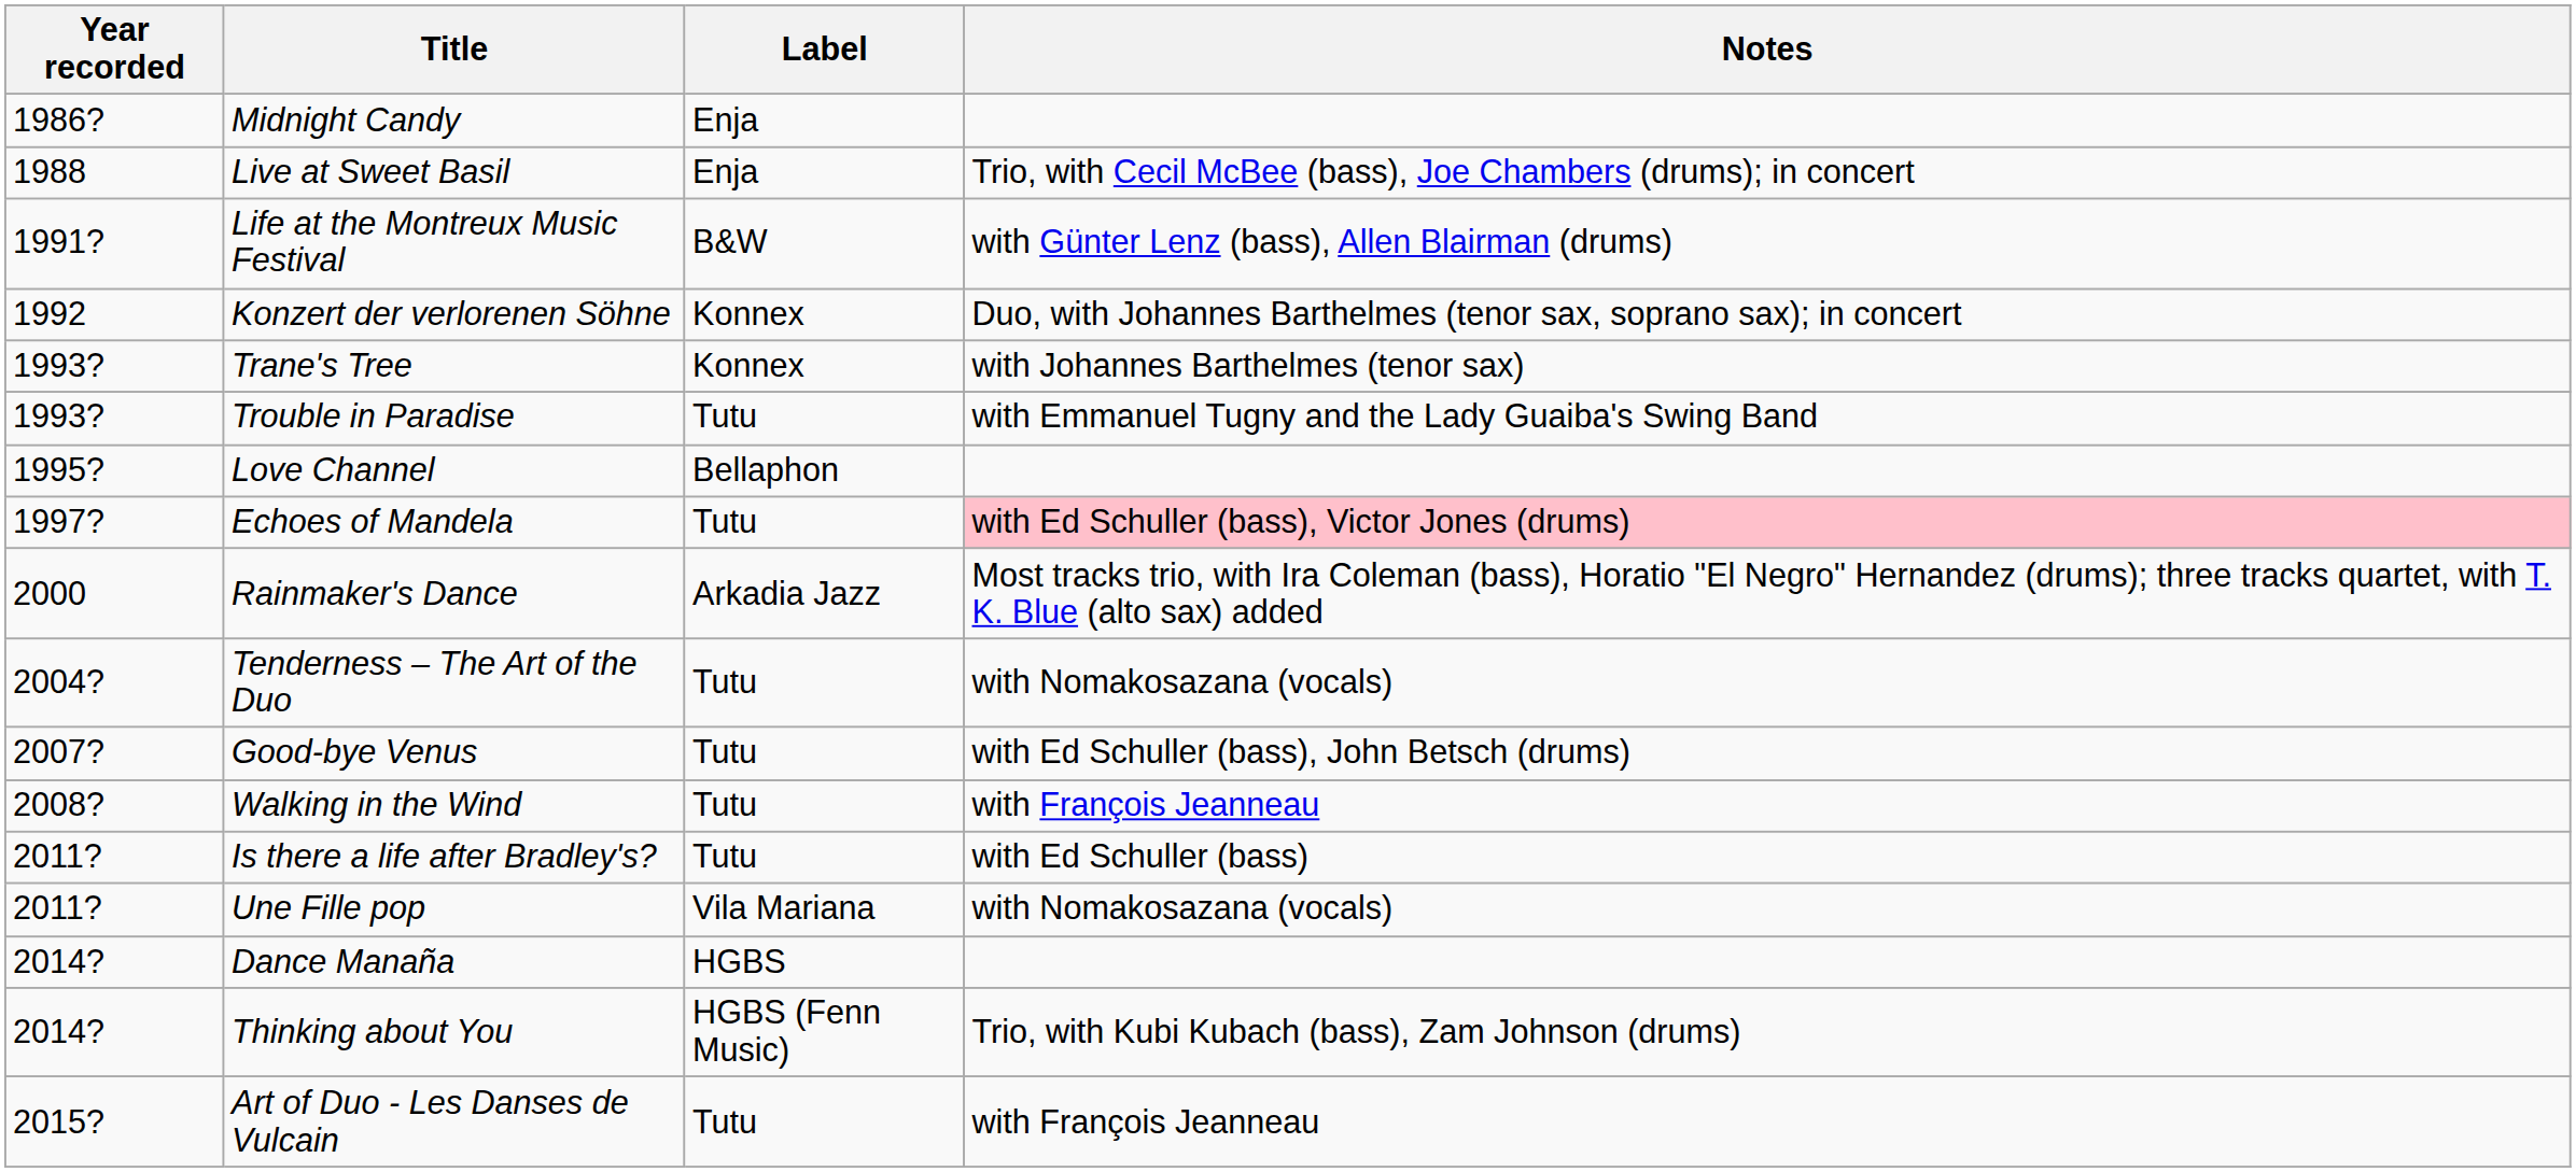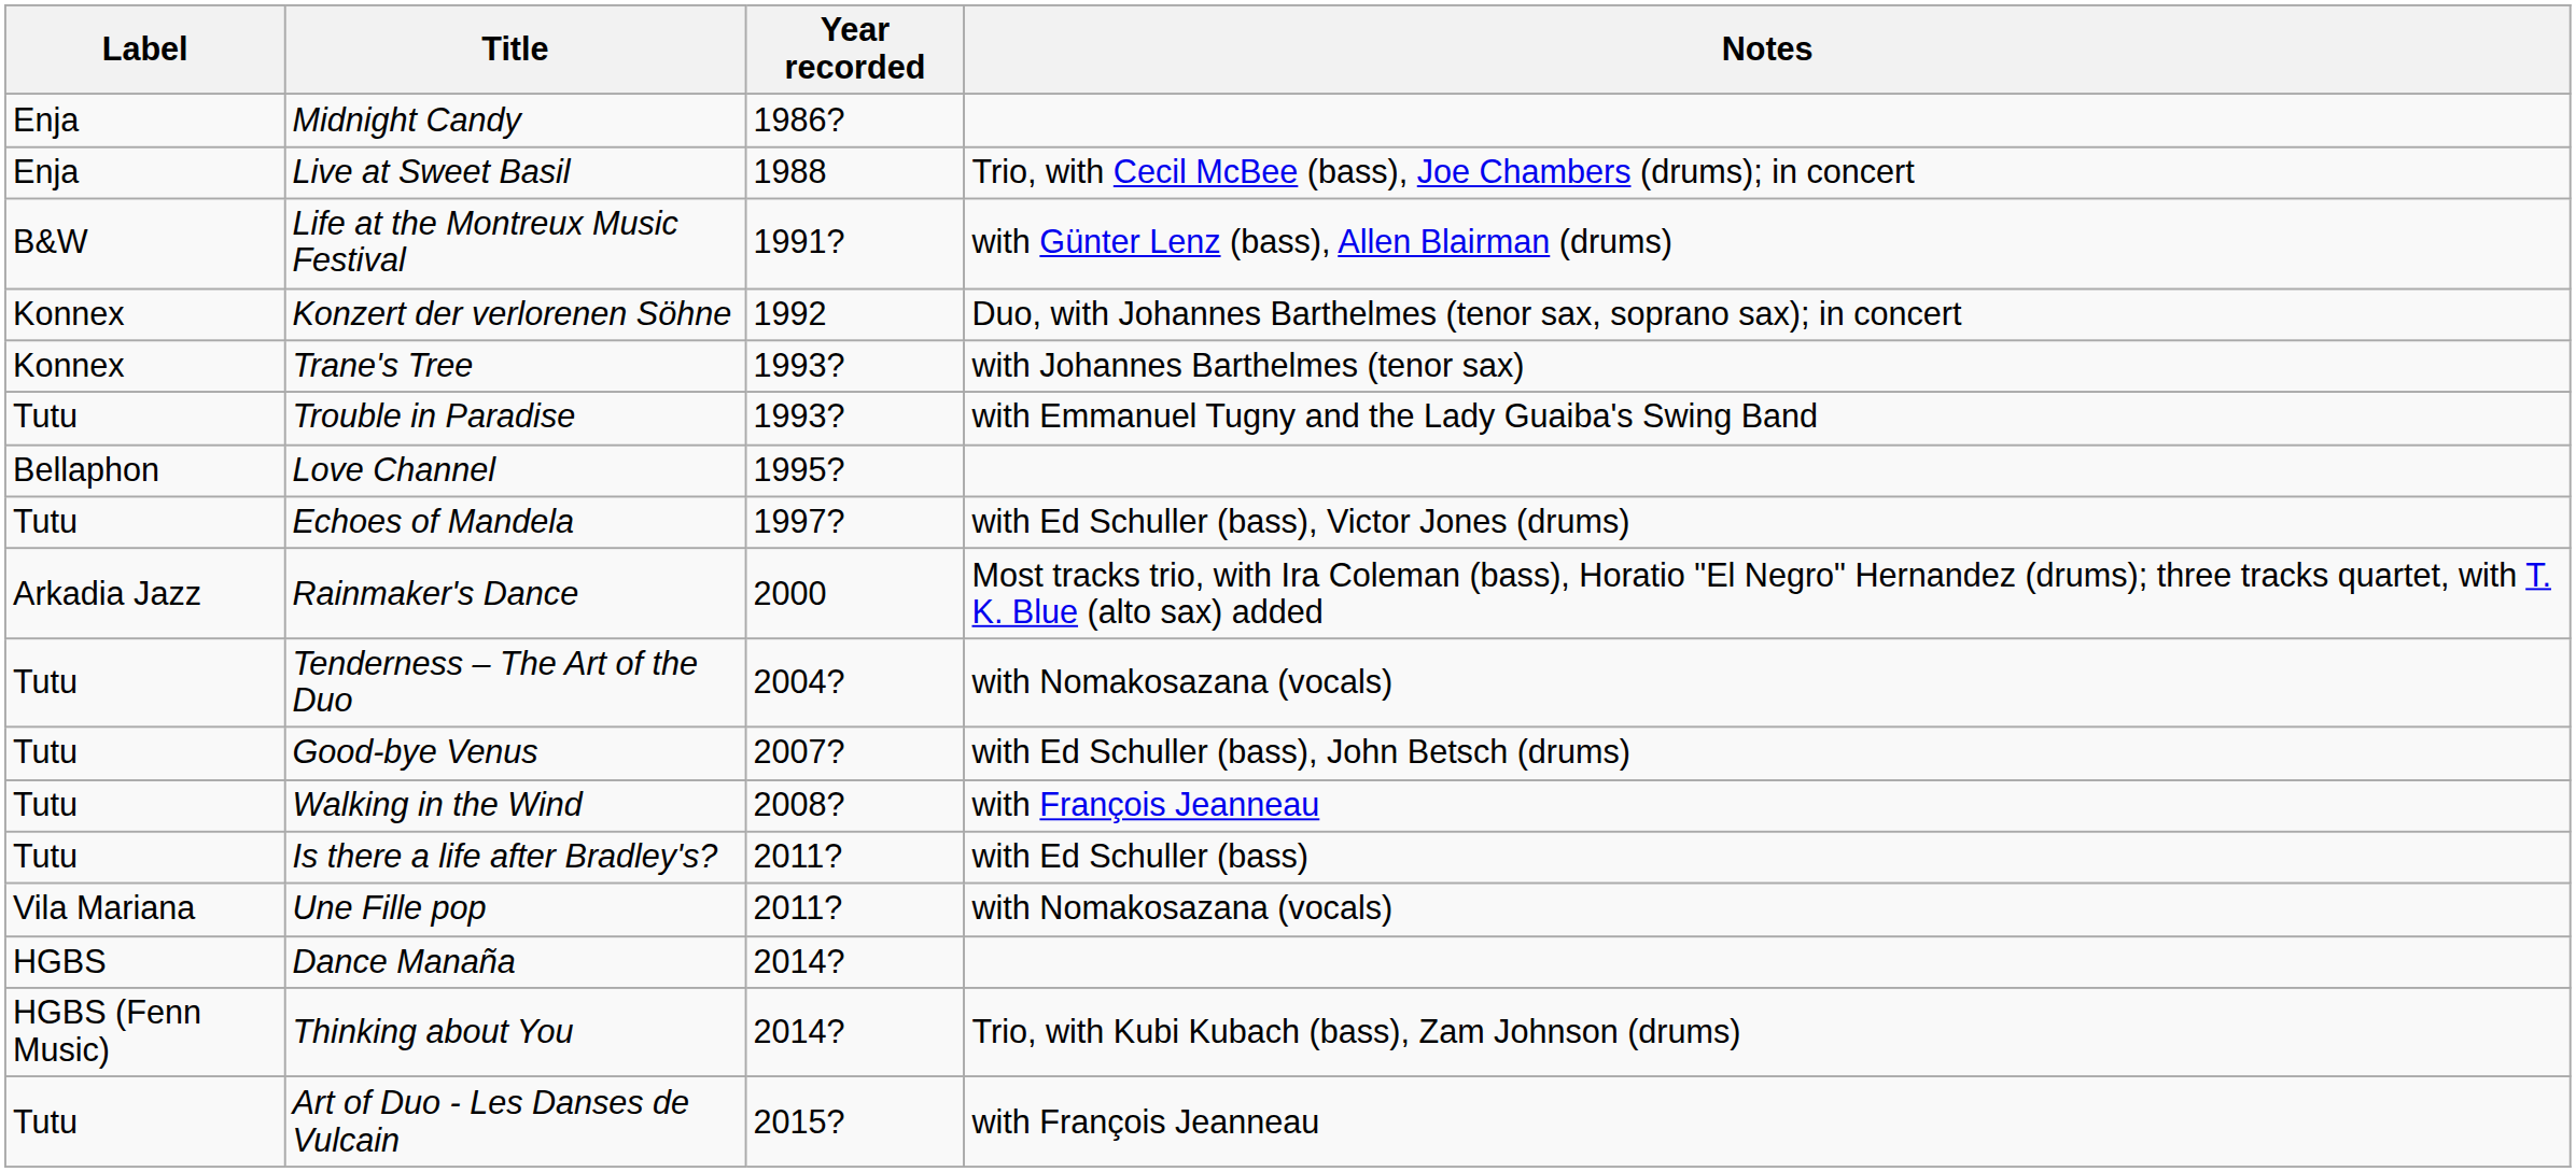columns swapped: Year recorded <-> Label
Echoes of Mandela | Notes: pink background -> no background
